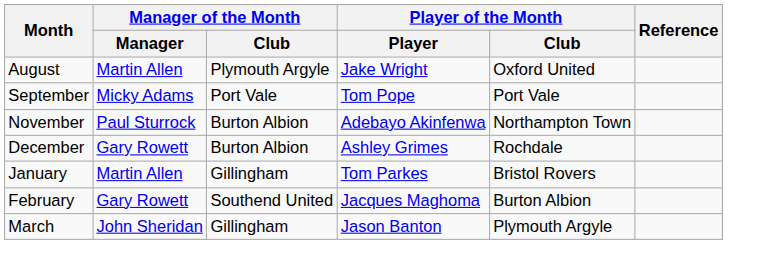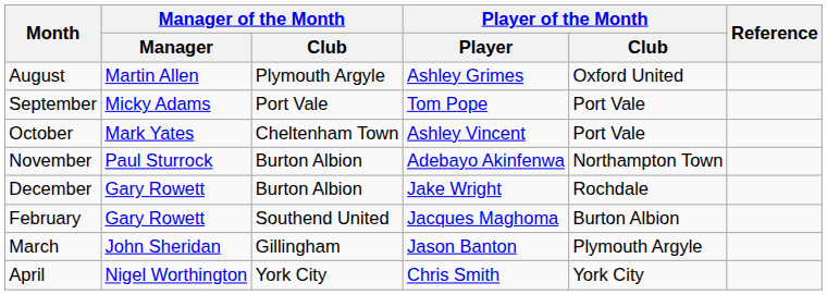August | Player of the Month / Player: Jake Wright -> Ashley Grimes
+ row: October | Mark Yates | Cheltenham Town | Ashley Vincent | Port Vale
December | Player of the Month / Player: Ashley Grimes -> Jake Wright
- row: January | Martin Allen | Gillingham | Tom Parkes | Bristol Rovers
+ row: April | Nigel Worthington | York City | Chris Smith | York City
